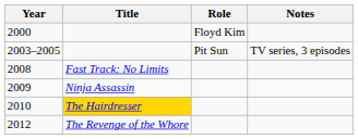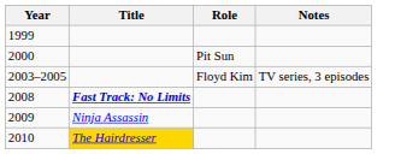+ row: 1999
2000 | Role: Floyd Kim -> Pit Sun
2003–2005 | Role: Pit Sun -> Floyd Kim
2008 | Title: normal -> bold
- row: 2012 | The Revenge of the Whore
